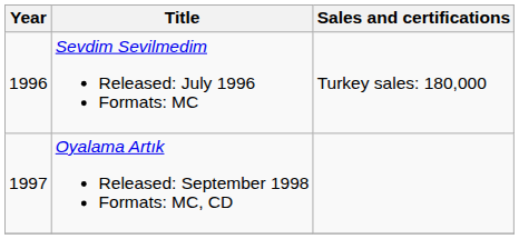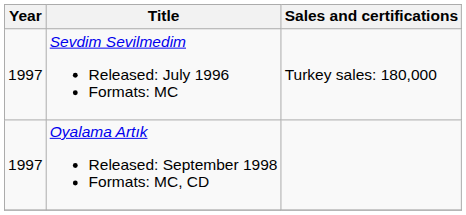Sevdim Sevilmedim Released: July 1996 Formats: MC | Year: 1996 -> 1997
